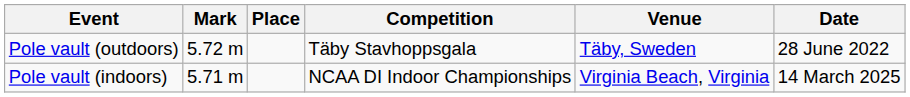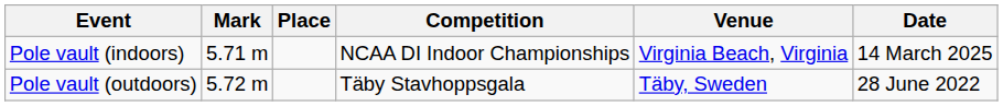rows swapped: Pole vault (indoors) <-> Pole vault (outdoors)
